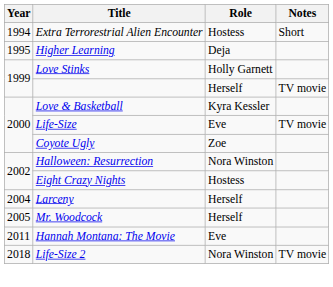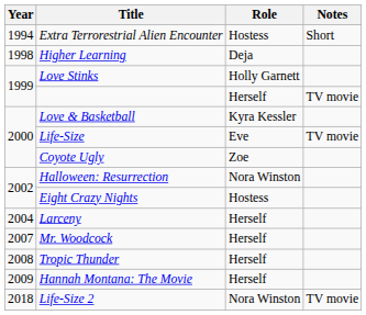Higher Learning | Year: 1995 -> 1998
Mr. Woodcock | Year: 2005 -> 2007
+ row: 2008 | Tropic Thunder | Herself
Hannah Montana: The Movie | Year: 2011 -> 2009
Hannah Montana: The Movie | Role: Eve -> Herself
